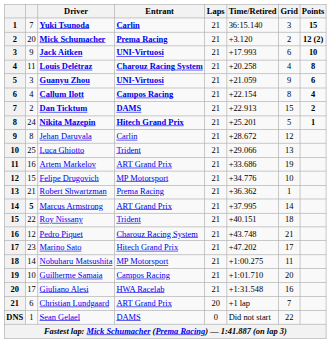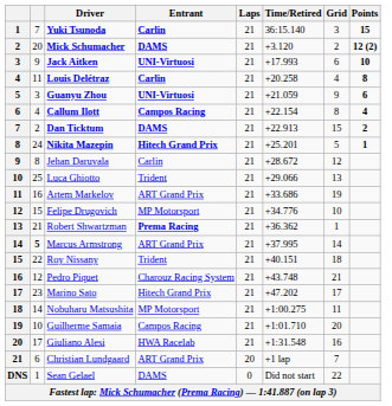Mick Schumacher | Entrant: Prema Racing -> DAMS
Louis Delétraz | Entrant: Charouz Racing System -> Carlin
Robert Shwartzman | Entrant: normal -> bold
